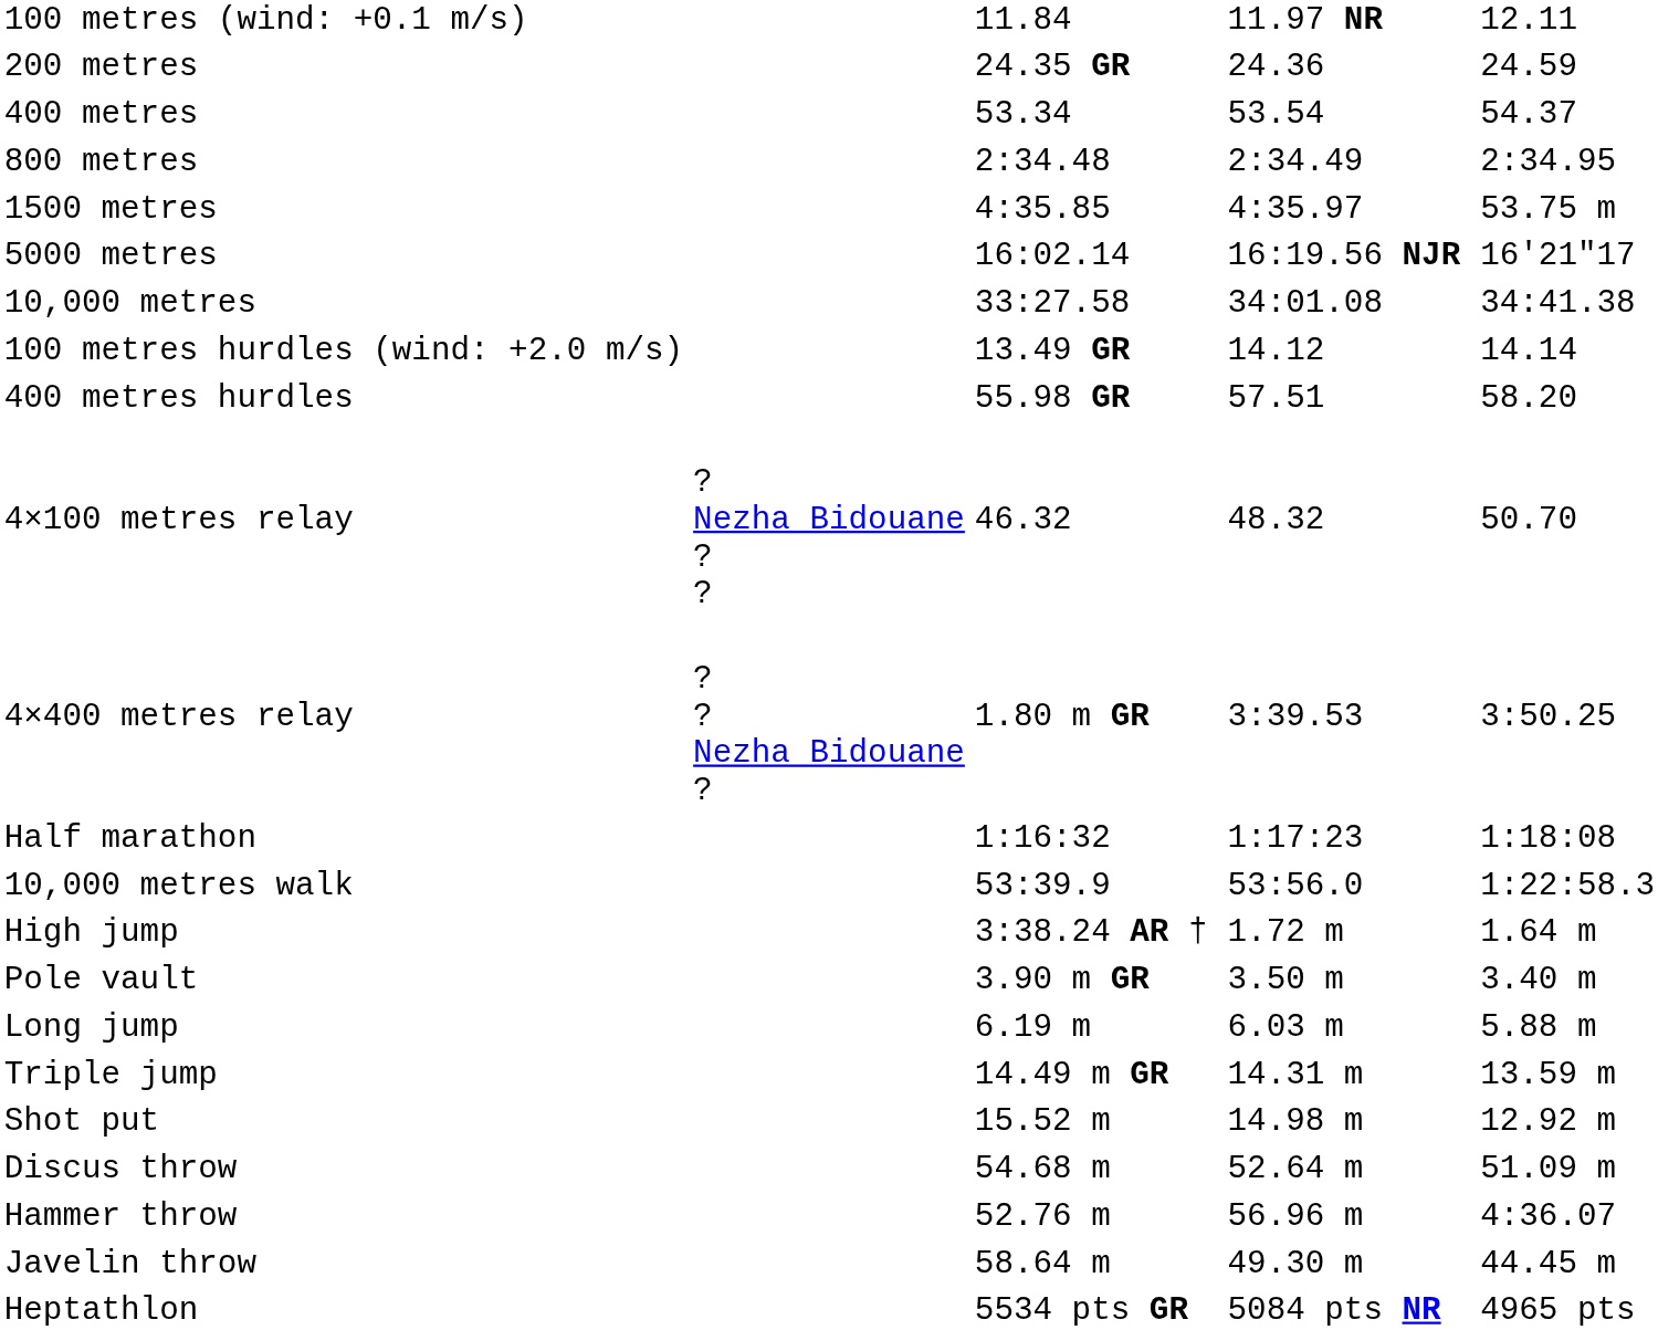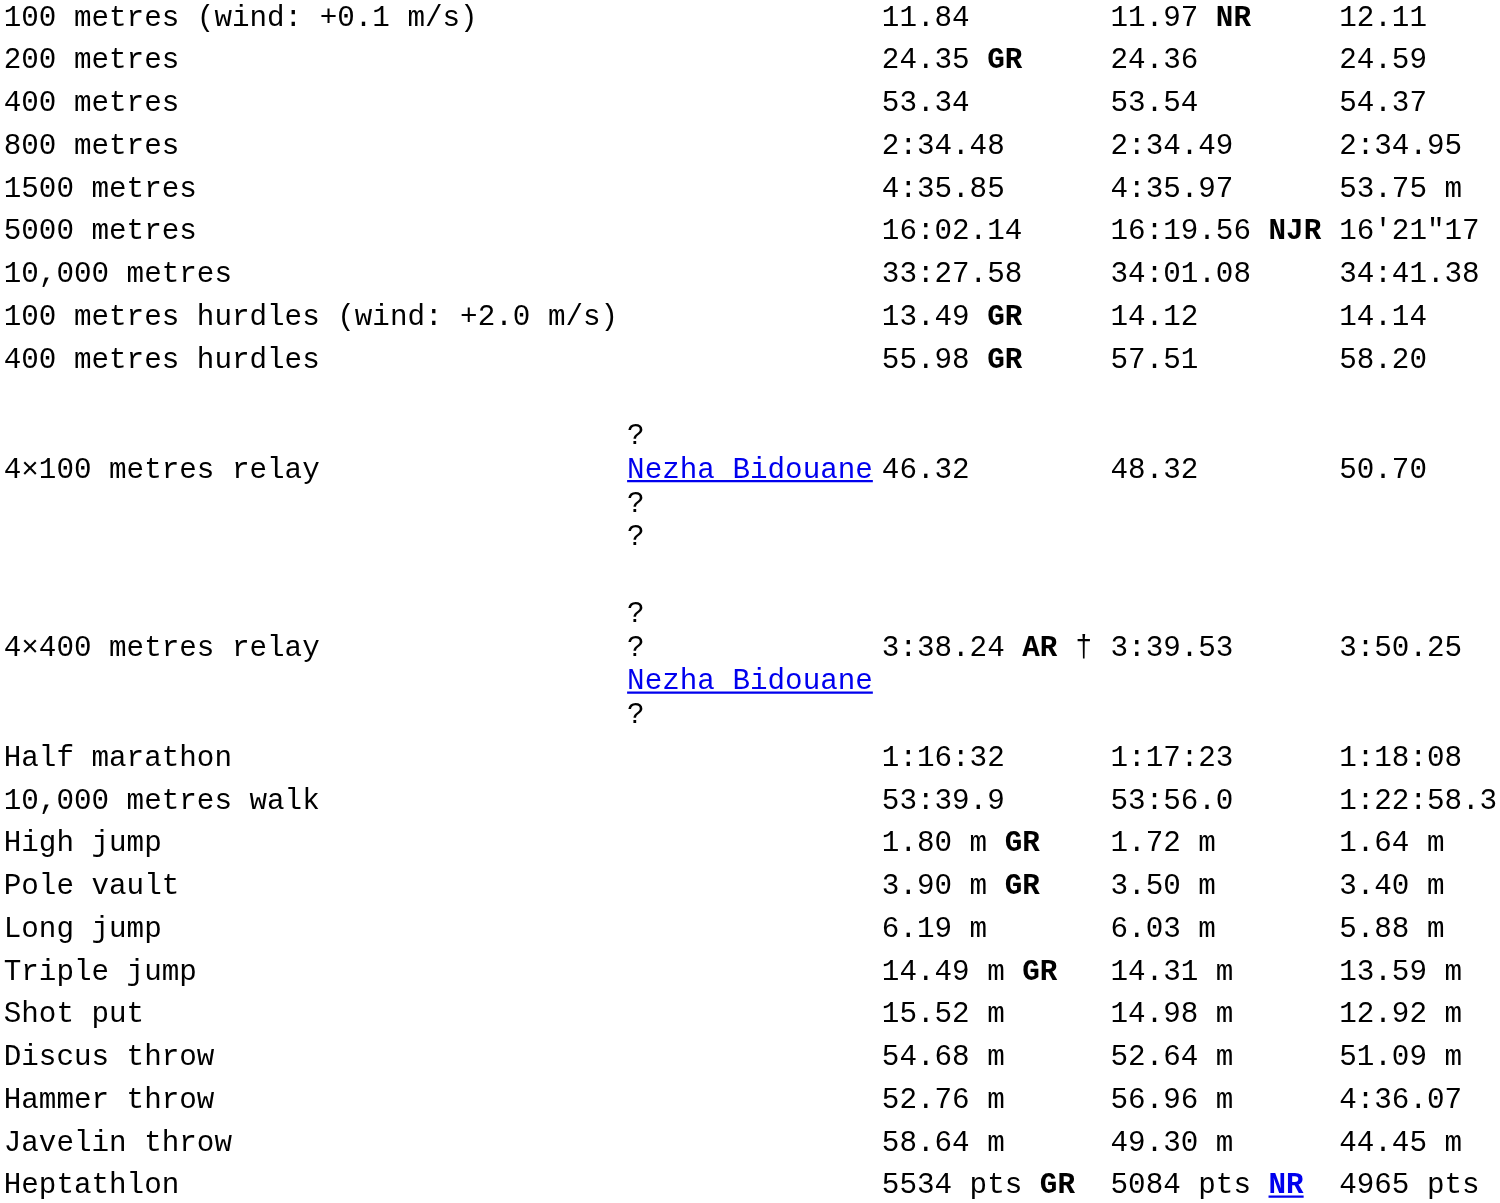4×400 metres relay | column 3: 1.80 m GR -> 3:38.24 AR †
High jump | column 3: 3:38.24 AR † -> 1.80 m GR
